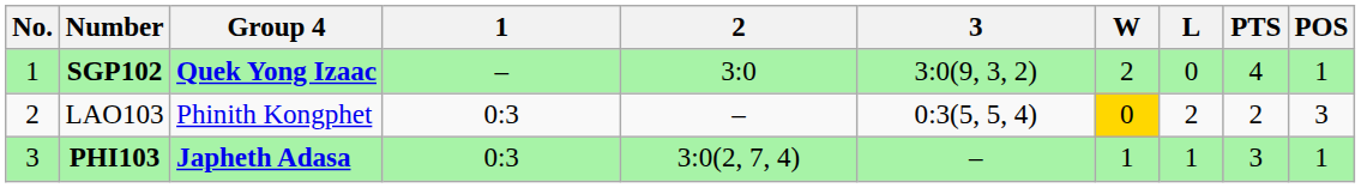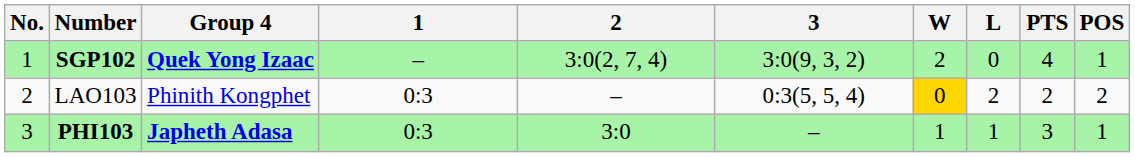SGP102 | 2: 3:0 -> 3:0(2, 7, 4)
LAO103 | POS: 3 -> 2
PHI103 | 2: 3:0(2, 7, 4) -> 3:0
